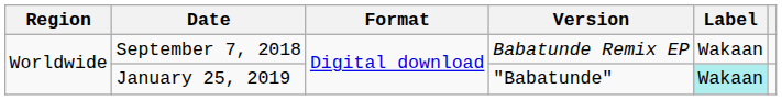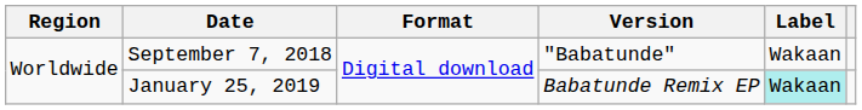September 7, 2018 | Version: Babatunde Remix EP -> "Babatunde"
January 25, 2019 | Version: "Babatunde" -> Babatunde Remix EP
